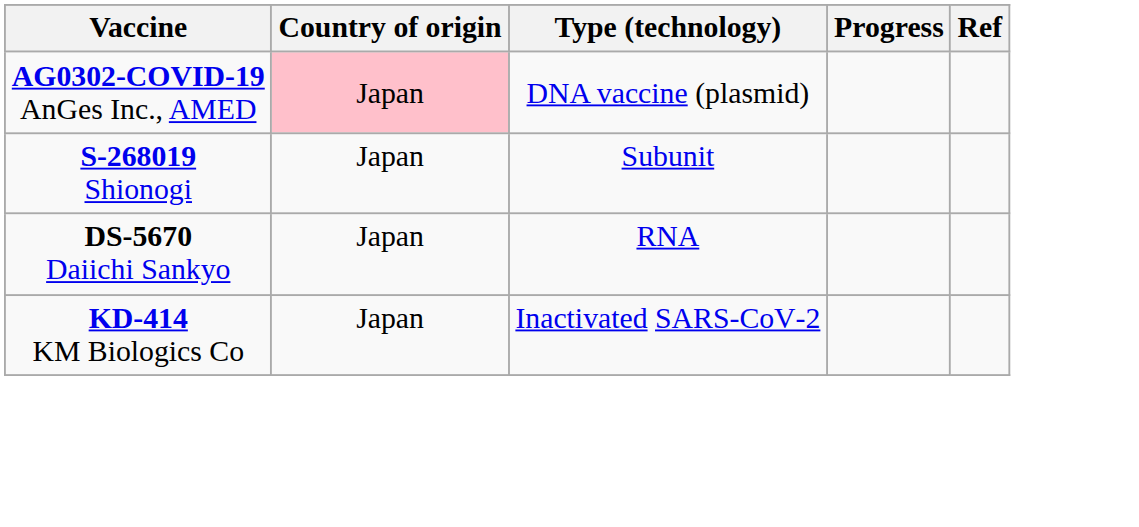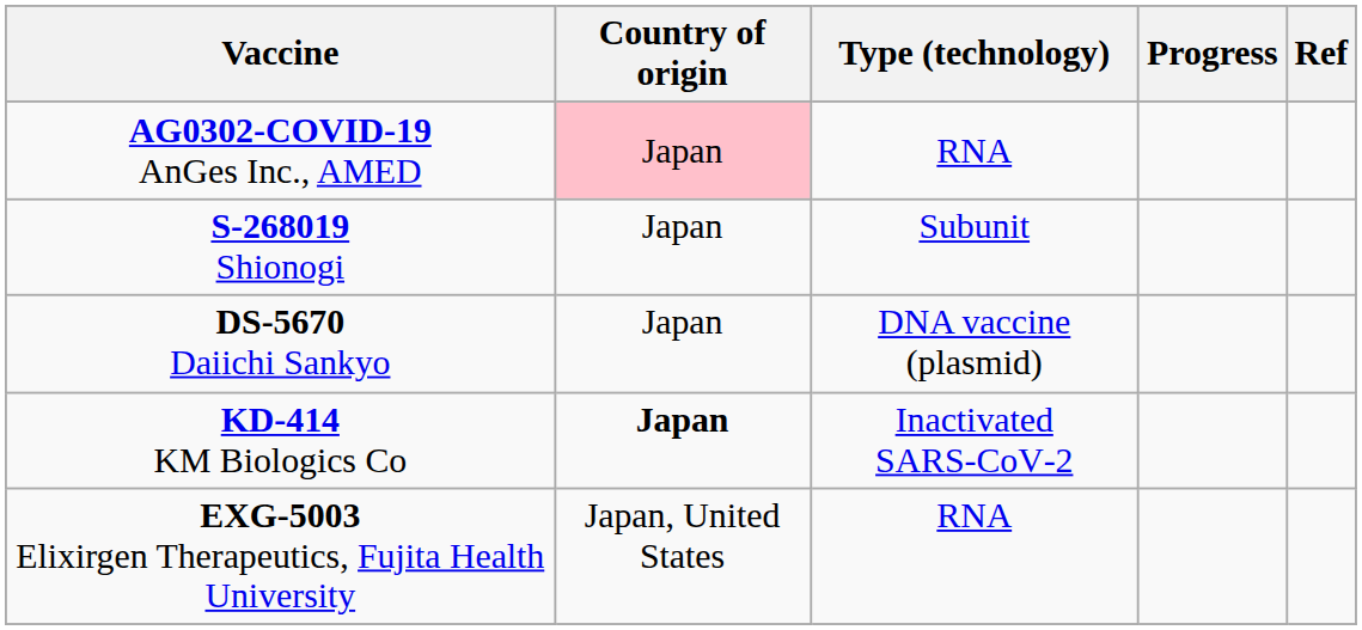AG0302-COVID‑19 AnGes Inc., AMED | Type (technology): DNA vaccine (plasmid) -> RNA
DS-5670 Daiichi Sankyo | Type (technology): RNA -> DNA vaccine (plasmid)
KD-414 KM Biologics Co | Country of origin: normal -> bold
+ row: EXG-5003 Elixirgen Therapeutics, Fujita Health University | Japan, United States | RNA
